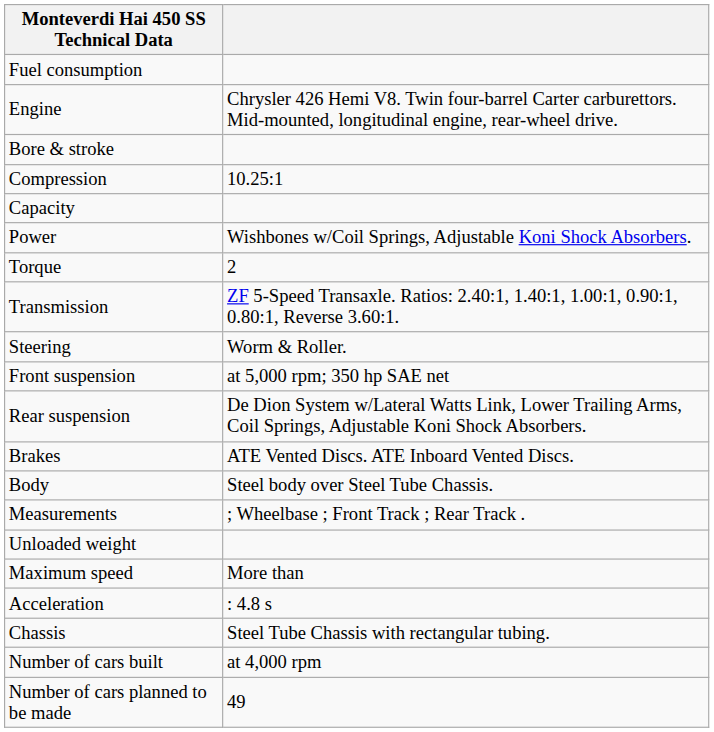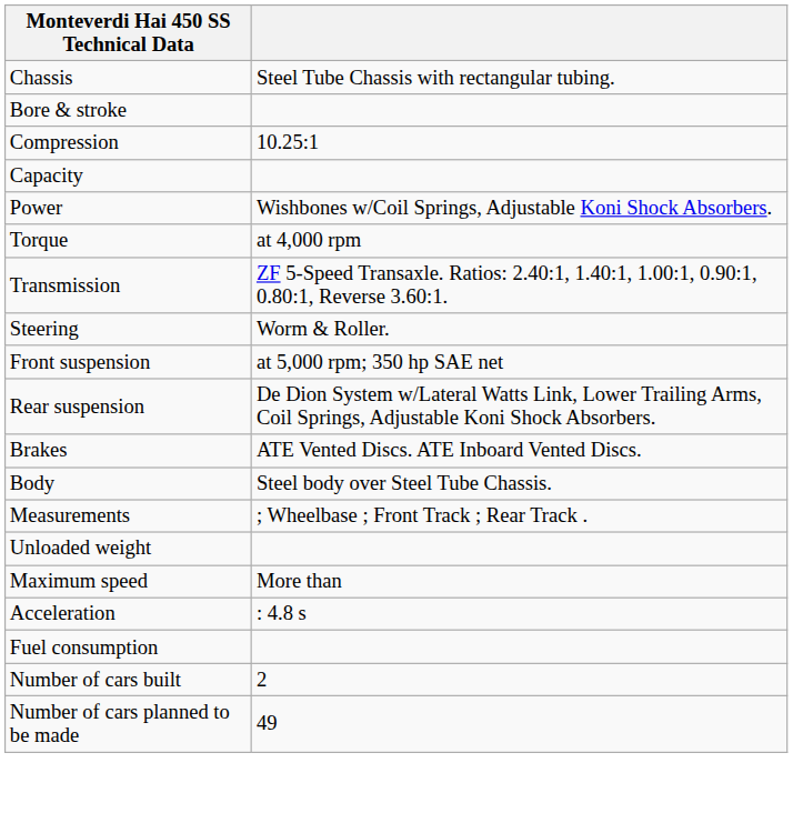rows swapped: Chassis <-> Fuel consumption
- row: Engine | Chrysler 426 Hemi V8. Twin four-barrel Carter carburettors. Mid-mounted, longitudinal engine, rear-wheel drive.
Torque | column 2: 2 -> at 4,000 rpm
Number of cars built | column 2: at 4,000 rpm -> 2
